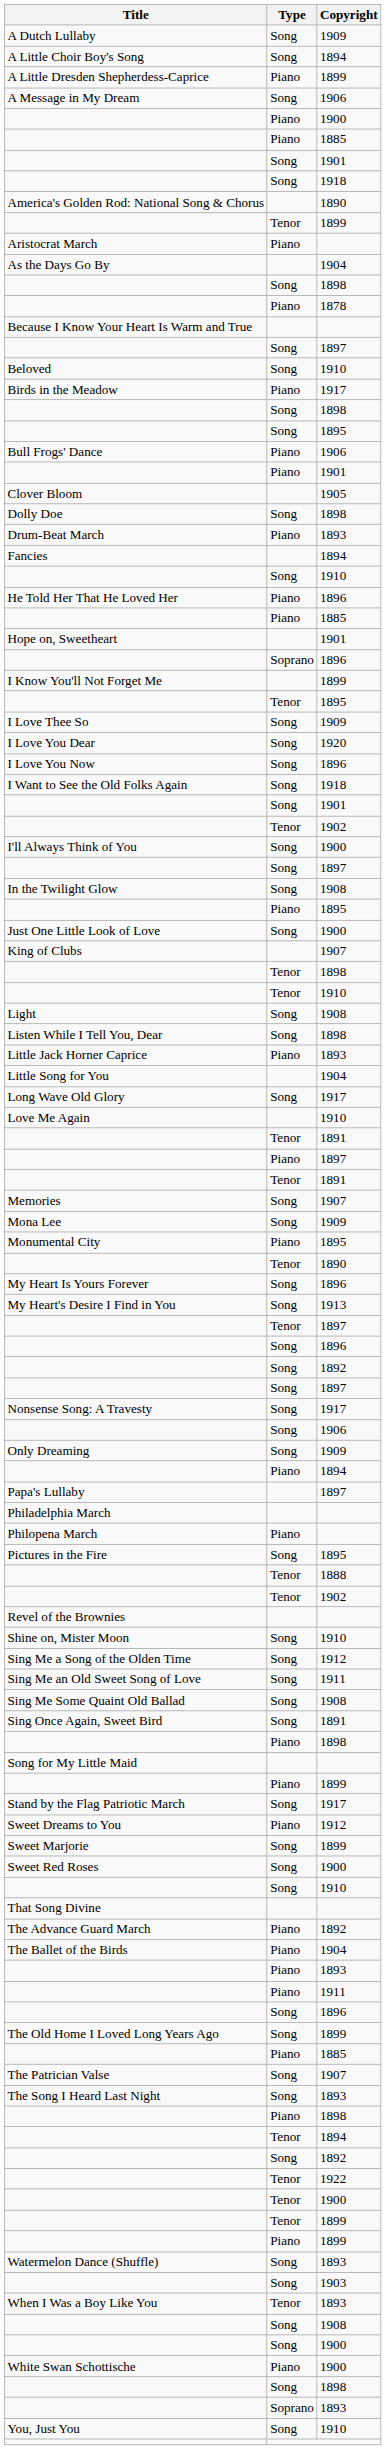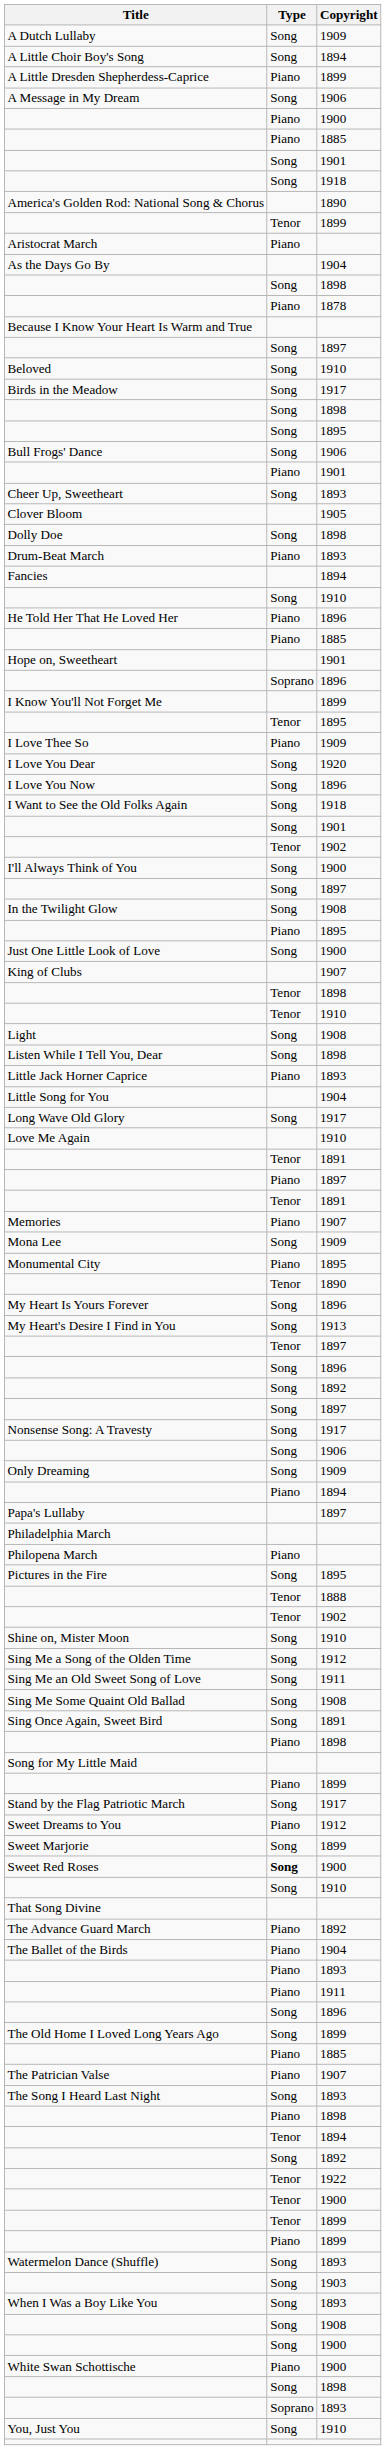Birds in the Meadow | Type: Piano -> Song
Bull Frogs' Dance | Type: Piano -> Song
+ row: Cheer Up, Sweetheart | Song | 1893
I Love Thee So | Type: Song -> Piano
Memories | Type: Song -> Piano
- row: Revel of the Brownies
Sweet Red Roses | Type: normal -> bold
The Patrician Valse | Type: Song -> Piano
When I Was a Boy Like You | Type: Tenor -> Song
